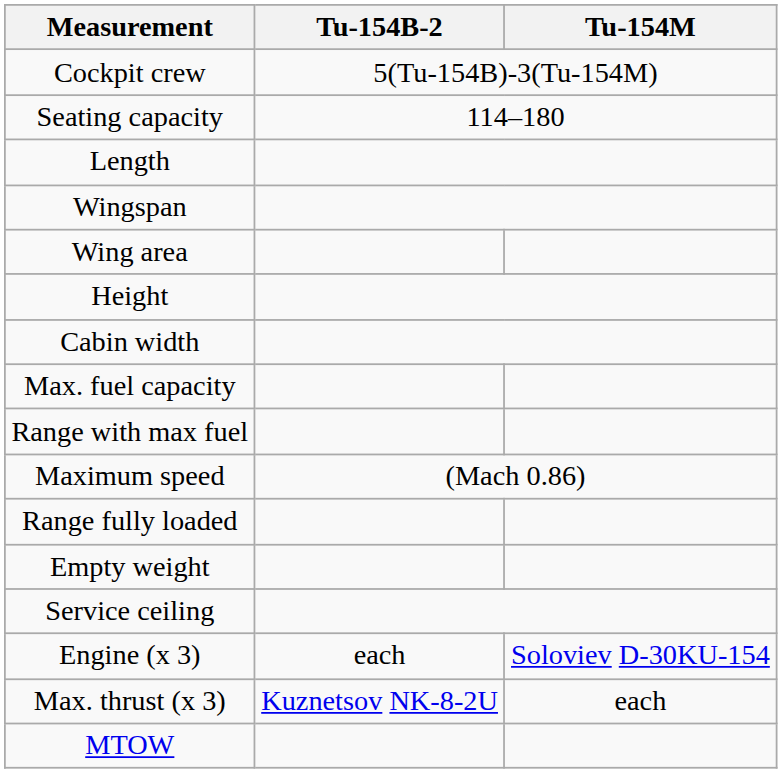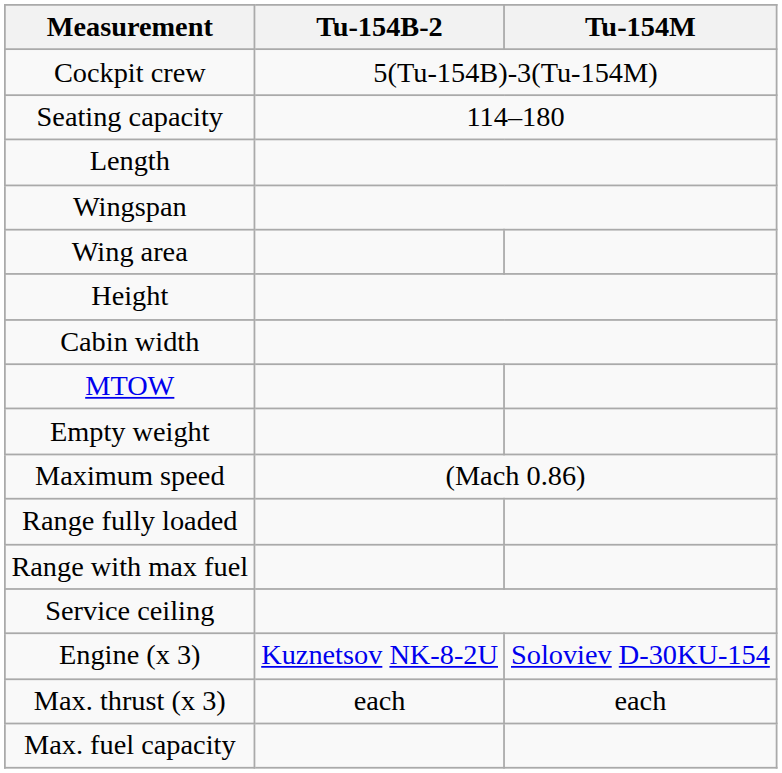rows swapped: MTOW <-> Max. fuel capacity
rows swapped: Empty weight <-> Range with max fuel
Engine (x 3) | Tu-154B-2: each -> Kuznetsov NK-8-2U
Max. thrust (x 3) | Tu-154B-2: Kuznetsov NK-8-2U -> each
